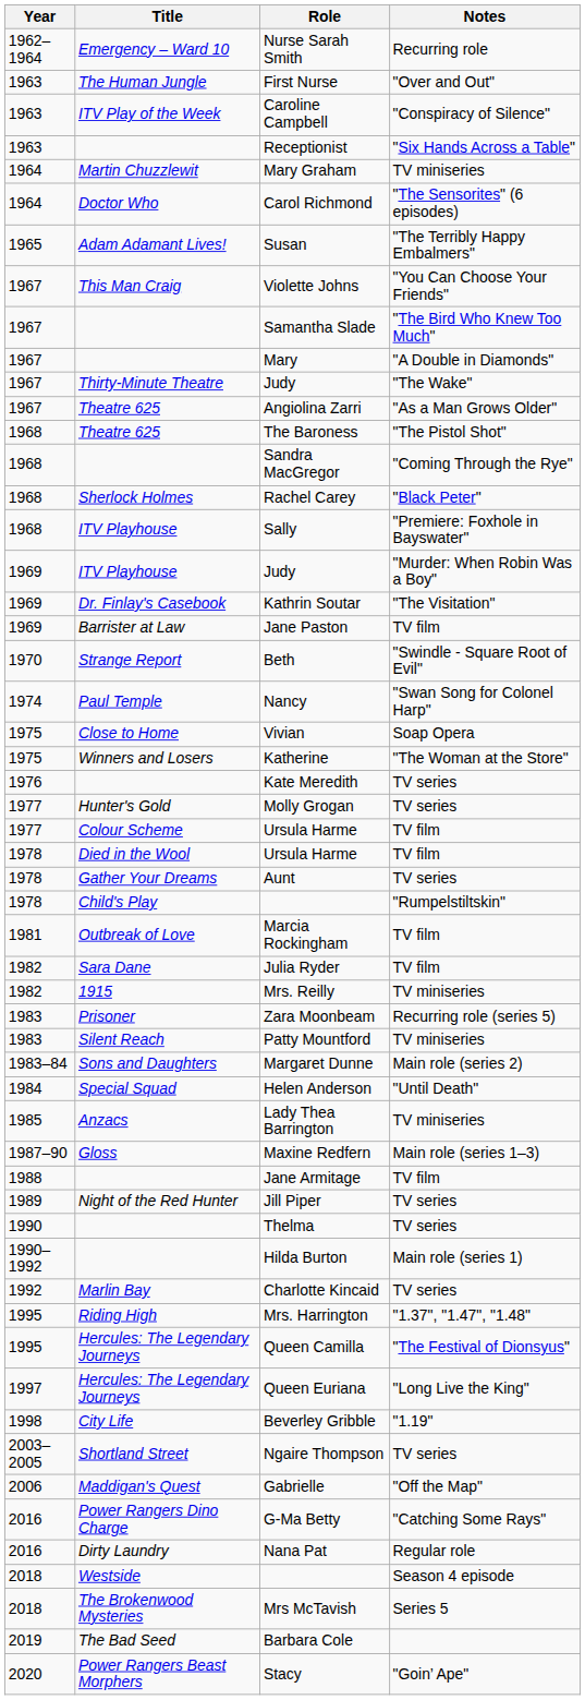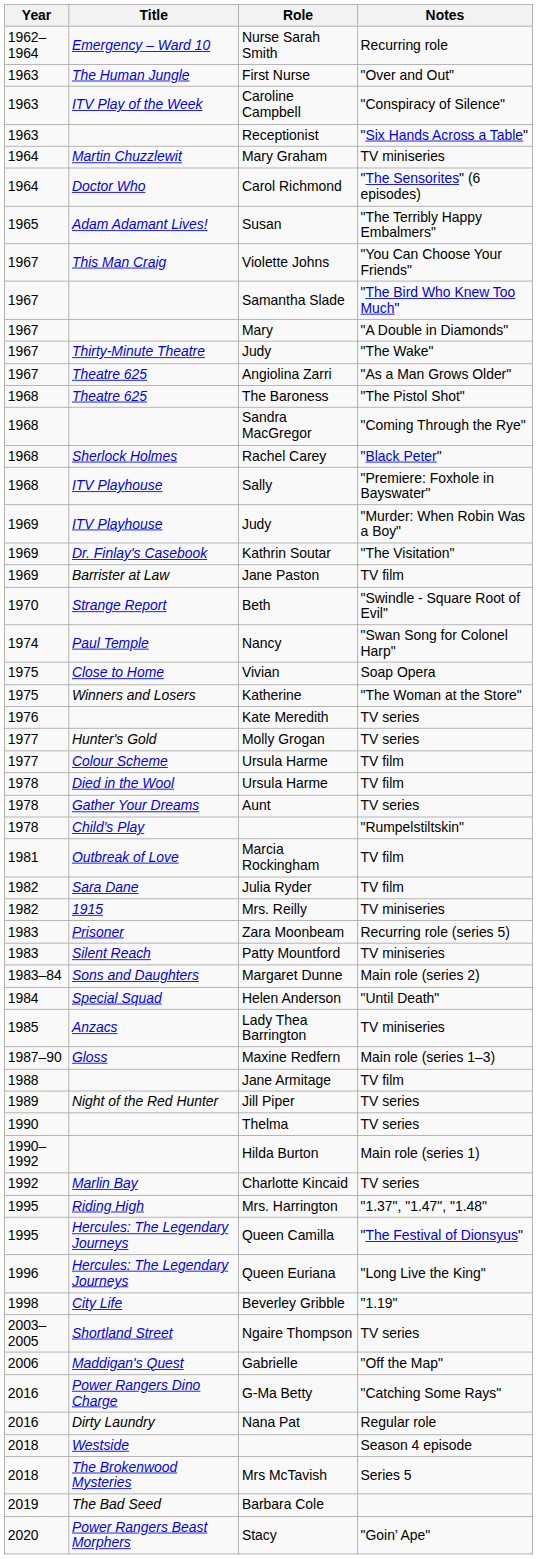Queen Euriana | Year: 1997 -> 1996
